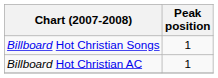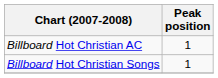rows swapped: Billboard Hot Christian Songs <-> Billboard Hot Christian AC
